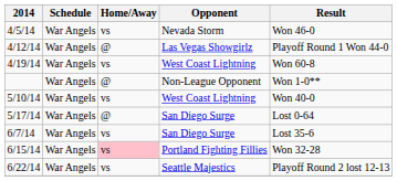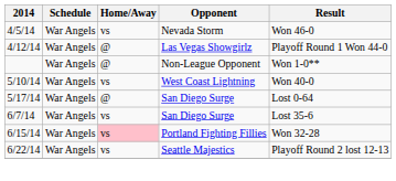- row: 4/19/14 | War Angels | vs | West Coast Lightning | Won 60-8
